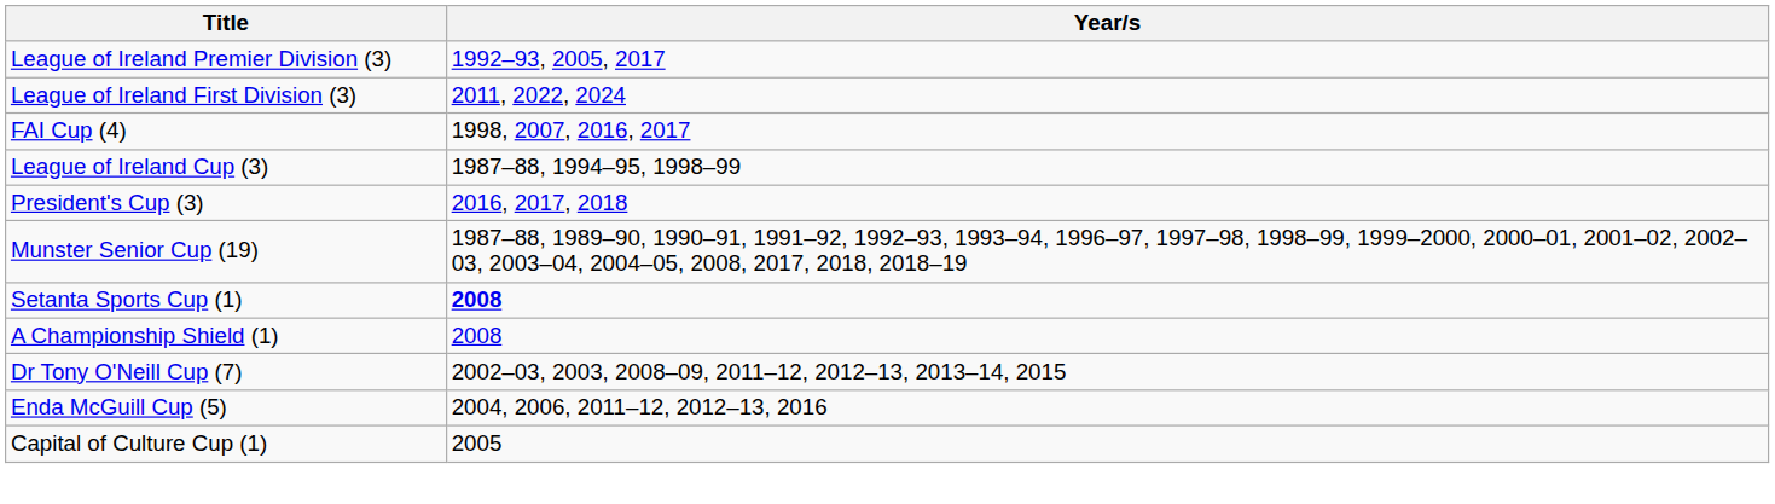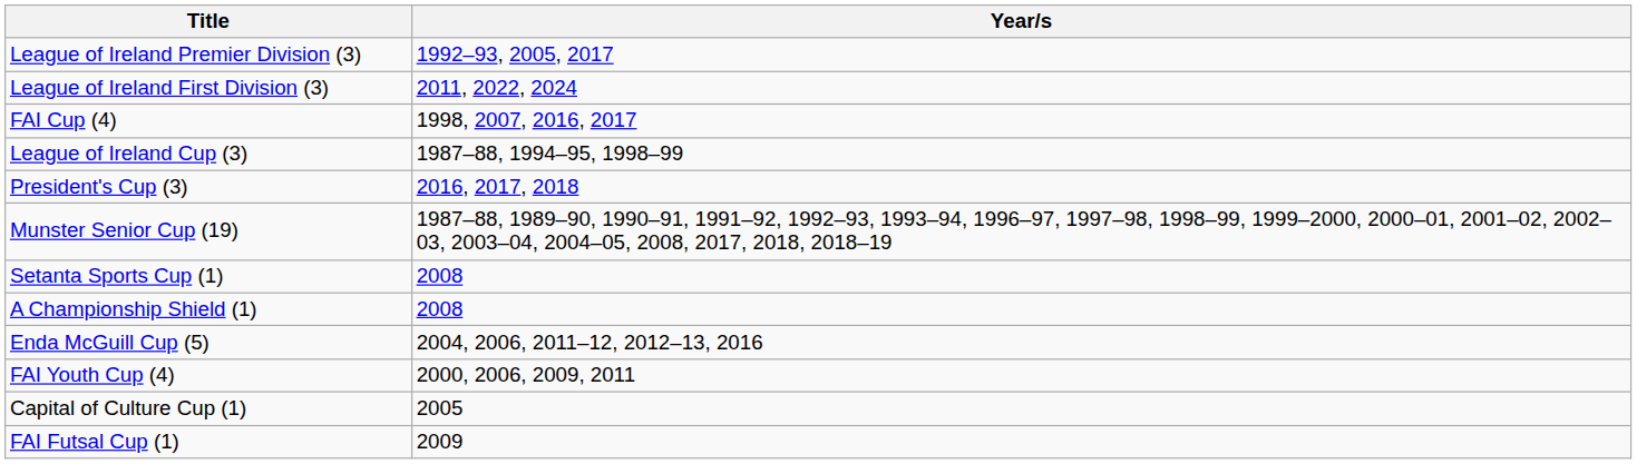Setanta Sports Cup (1) | Year/s: bold -> normal
- row: Dr Tony O'Neill Cup (7) | 2002–03, 2003, 2008–09, 2011–12, 2012–13, 2013–14, 2015
+ row: FAI Youth Cup (4) | 2000, 2006, 2009, 2011
+ row: FAI Futsal Cup (1) | 2009
